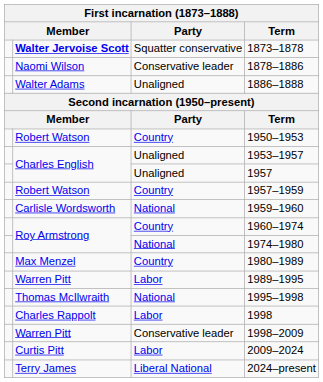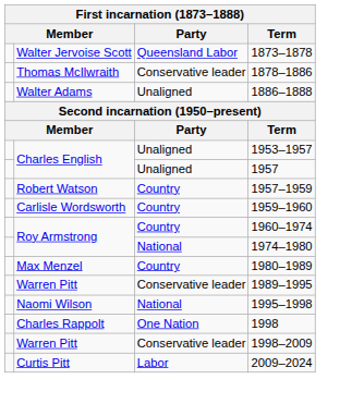1873–1878 | column 2: bold -> normal
1873–1878 | Party: Squatter conservative -> Queensland Labor
1878–1886 | column 2: Naomi Wilson -> Thomas McIlwraith
- row: Robert Watson | Country | 1950–1953
1959–1960 | Party: National -> Country
1989–1995 | Party: Labor -> Conservative leader
1995–1998 | column 2: Thomas McIlwraith -> Naomi Wilson
1998 | Party: Labor -> One Nation
- row: Terry James | Liberal National | 2024–present
